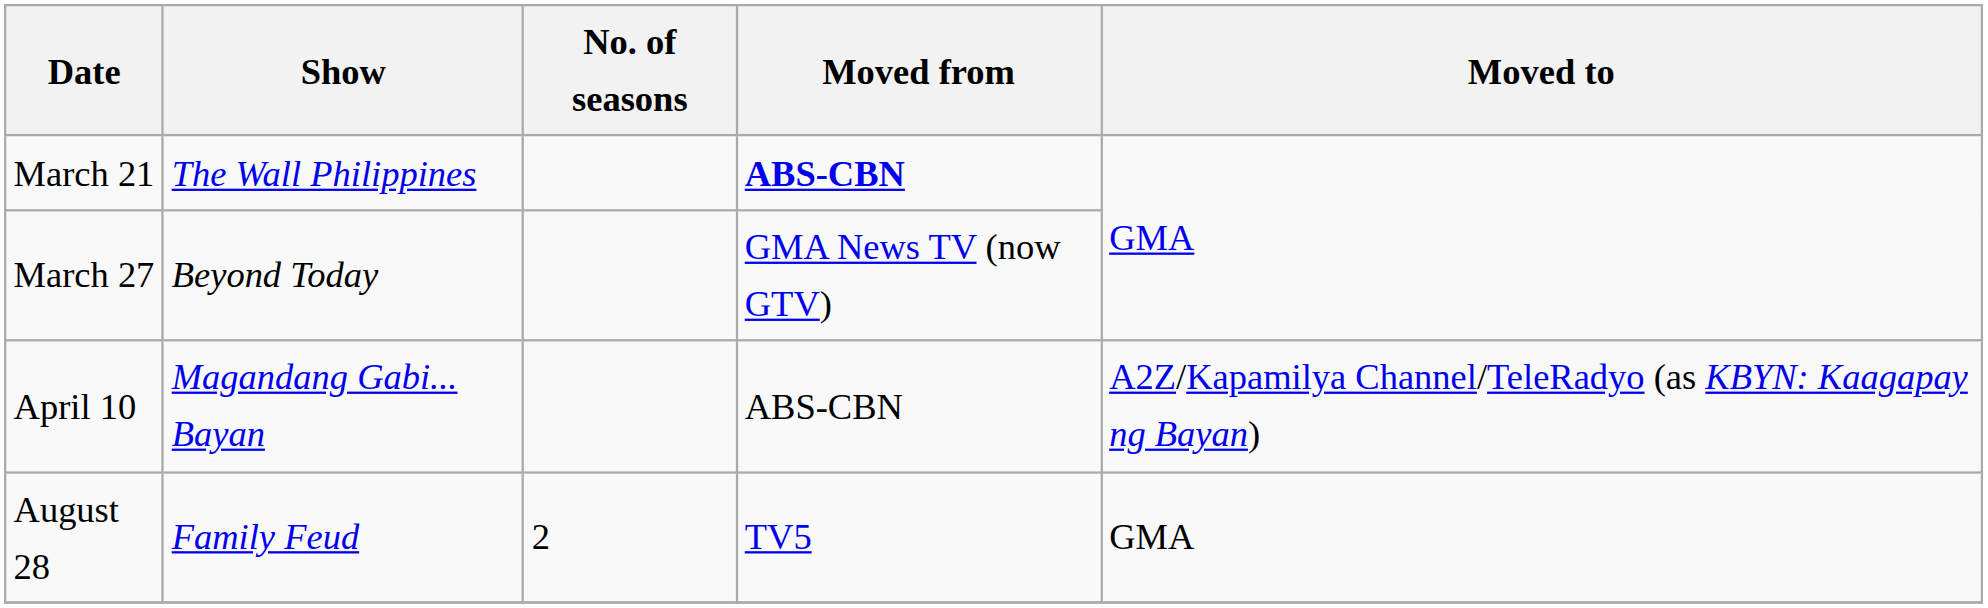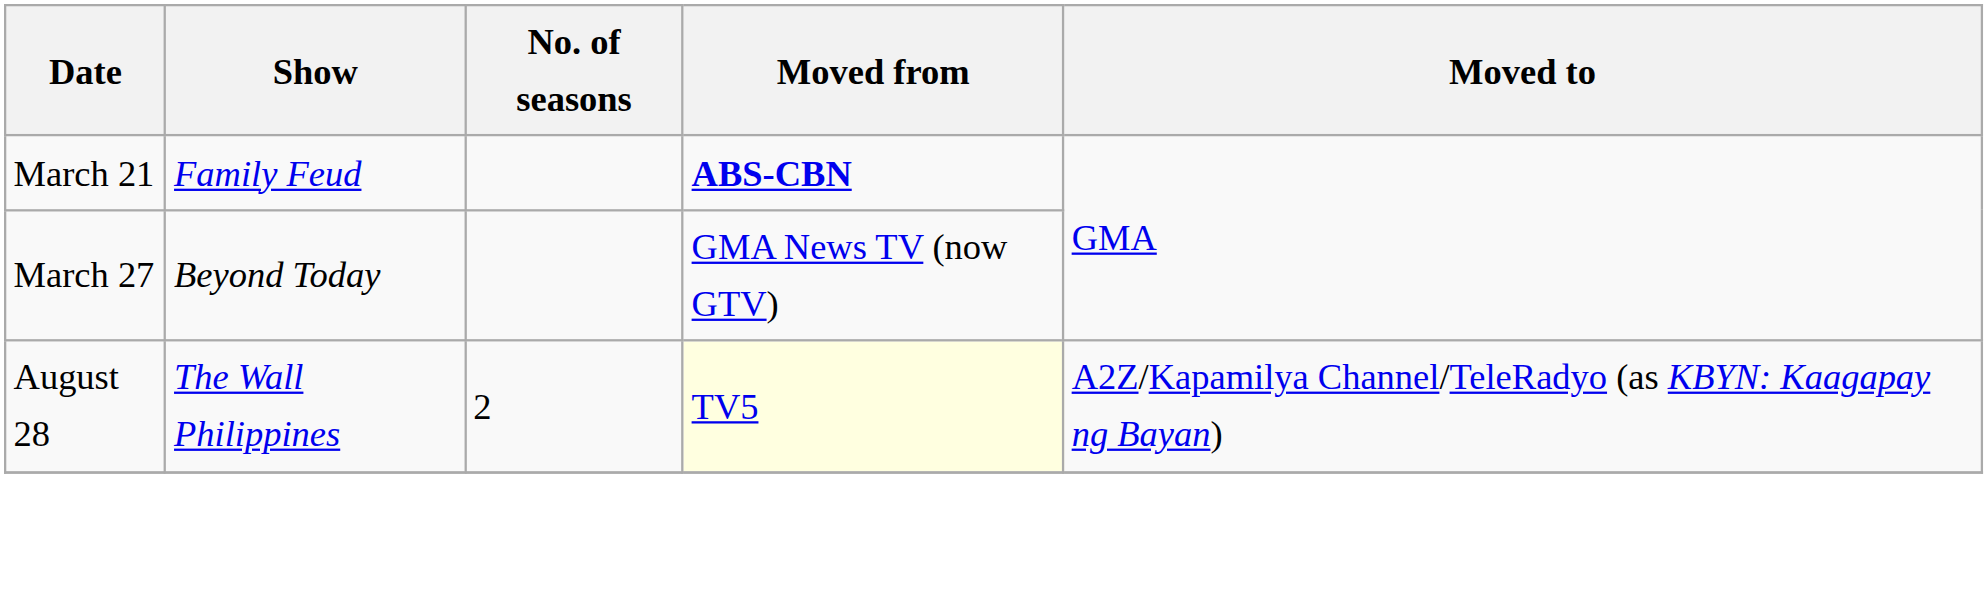March 21 | Show: The Wall Philippines -> Family Feud
- row: April 10 | Magandang Gabi... Bayan | ABS-CBN | A2Z/Kapamilya Channel/TeleRadyo (as KBYN: Kaagapay ng Bayan)
August 28 | Show: Family Feud -> The Wall Philippines
August 28 | Moved from: no background -> lightyellow background
August 28 | Moved to: GMA -> A2Z/Kapamilya Channel/TeleRadyo (as KBYN: Kaagapay ng Bayan)
